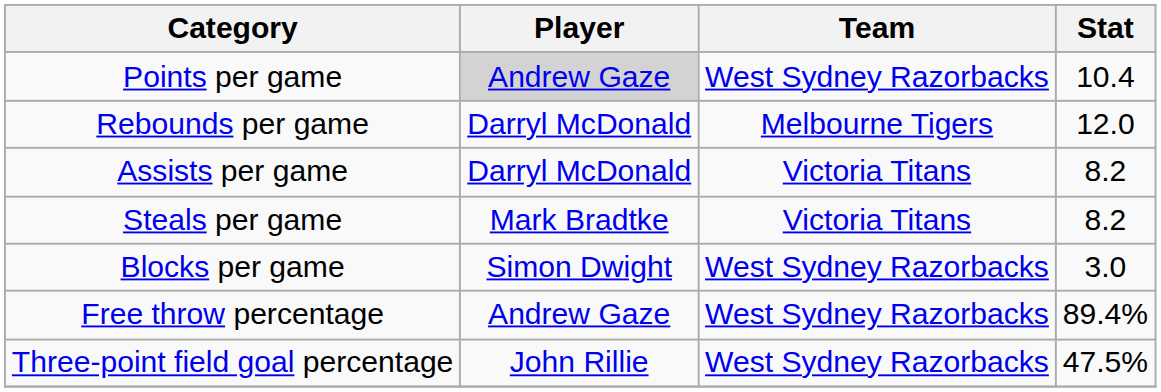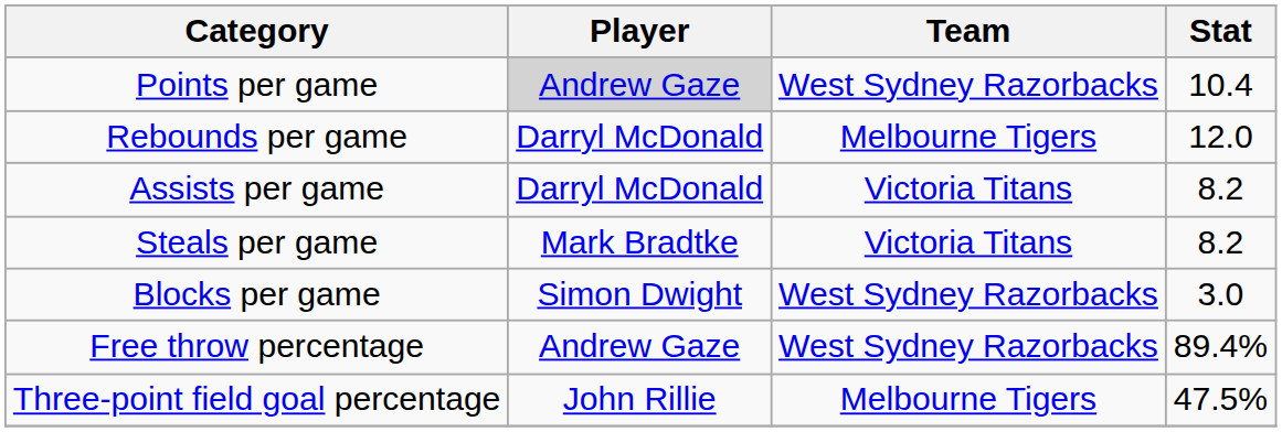Three-point field goal percentage | Team: West Sydney Razorbacks -> Melbourne Tigers
